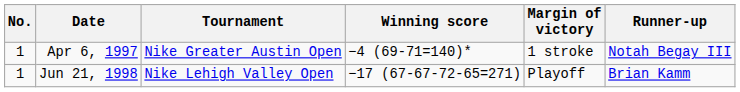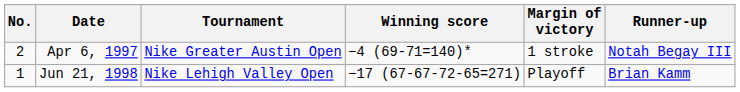Apr 6, 1997 | No.: 1 -> 2
